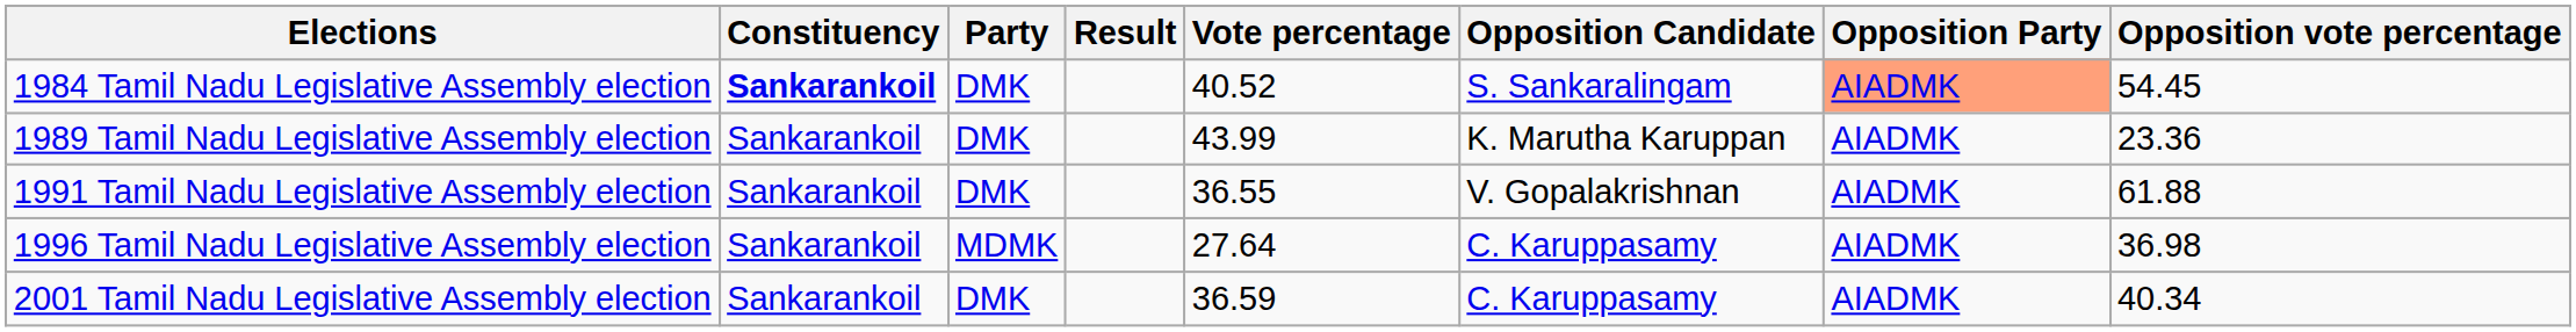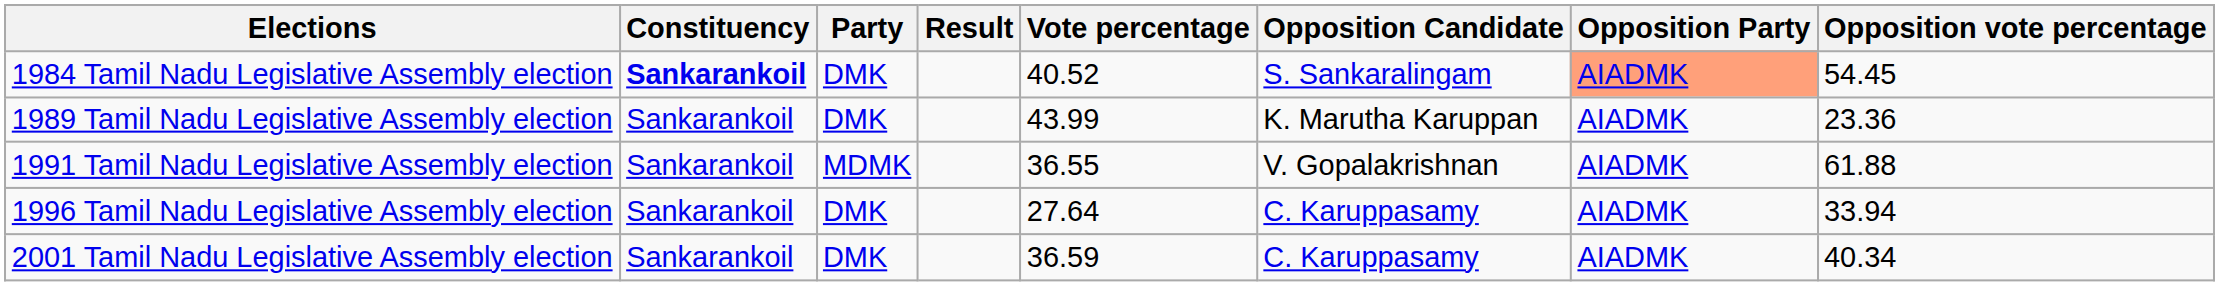1991 Tamil Nadu Legislative Assembly election | Party: DMK -> MDMK
1996 Tamil Nadu Legislative Assembly election | Party: MDMK -> DMK
1996 Tamil Nadu Legislative Assembly election | Opposition vote percentage: 36.98 -> 33.94
